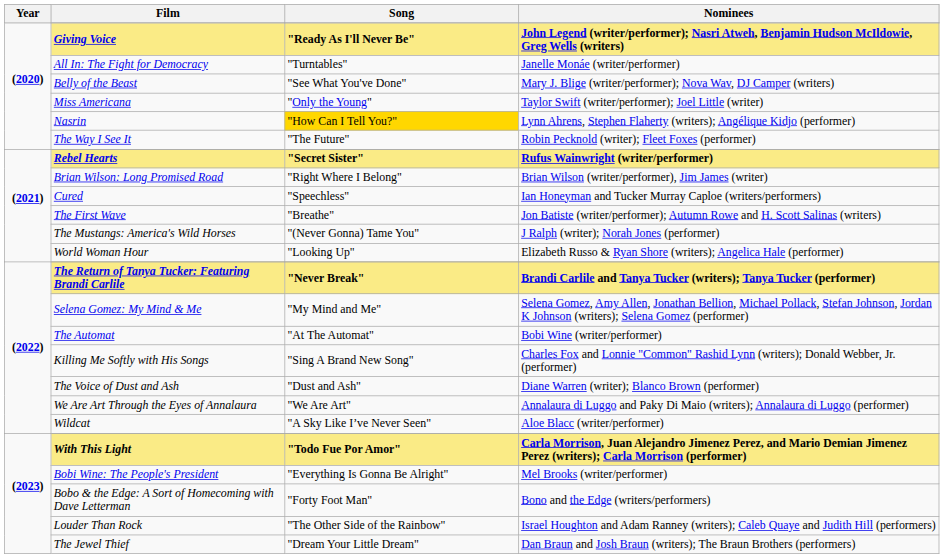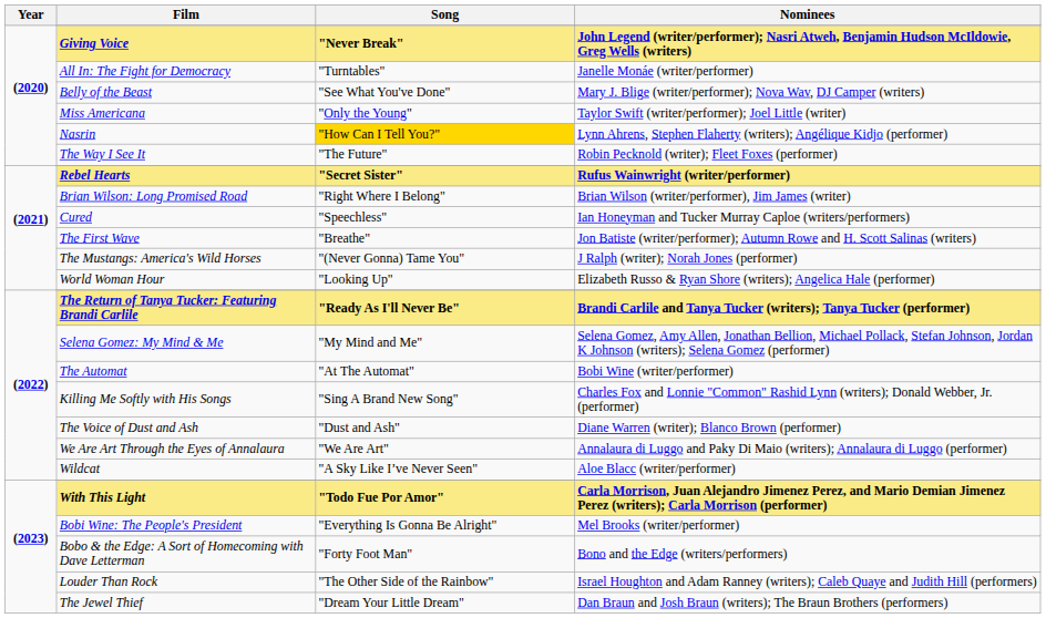Giving Voice | Song: "Ready As I'll Never Be" -> "Never Break"
The Return of Tanya Tucker: Featuring Brandi Carlile | Song: "Never Break" -> "Ready As I'll Never Be"
